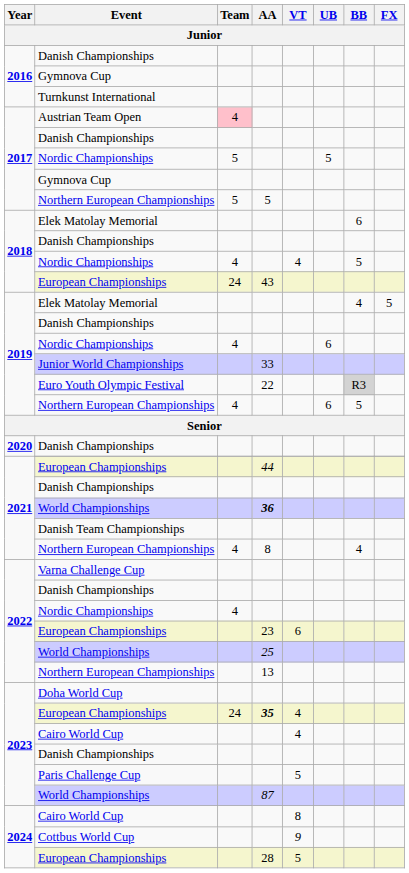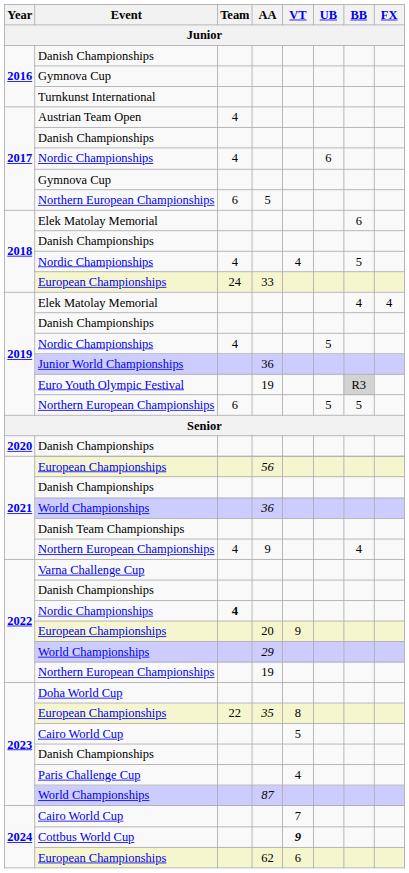Austrian Team Open | Team: pink background -> no background
2017 / Nordic Championships | Team: 5 -> 4
2017 / Nordic Championships | UB: 5 -> 6
2017 / Northern European Championships | Team: 5 -> 6
2018 / European Championships | AA: 43 -> 33
2019 / Elek Matolay Memorial | FX: 5 -> 4
2019 / Nordic Championships | UB: 6 -> 5
Junior World Championships | AA: 33 -> 36
Euro Youth Olympic Festival | AA: 22 -> 19
2019 / Northern European Championships | Team: 4 -> 6
2019 / Northern European Championships | UB: 6 -> 5
2021 / European Championships | AA: 44 -> 56
2021 / World Championships | AA: bold -> normal
2021 / Northern European Championships | AA: 8 -> 9
2022 / Nordic Championships | Team: normal -> bold
2022 / European Championships | AA: 23 -> 20
2022 / European Championships | VT: 6 -> 9
2022 / World Championships | AA: 25 -> 29
2022 / Northern European Championships | AA: 13 -> 19
2023 / European Championships | Team: 24 -> 22
2023 / European Championships | AA: bold -> normal
2023 / European Championships | VT: 4 -> 8
2023 / Cairo World Cup | VT: 4 -> 5
Paris Challenge Cup | VT: 5 -> 4
2024 / Cairo World Cup | VT: 8 -> 7
Cottbus World Cup | VT: normal -> bold
2024 / European Championships | AA: 28 -> 62
2024 / European Championships | VT: 5 -> 6
